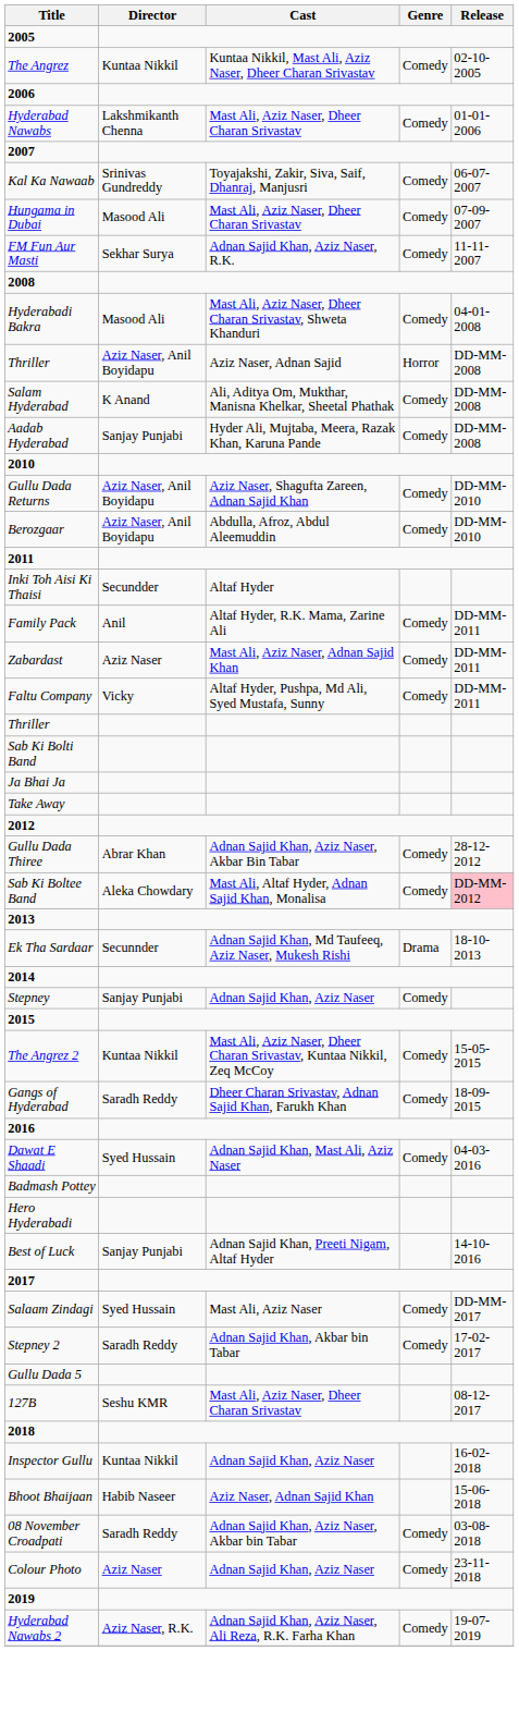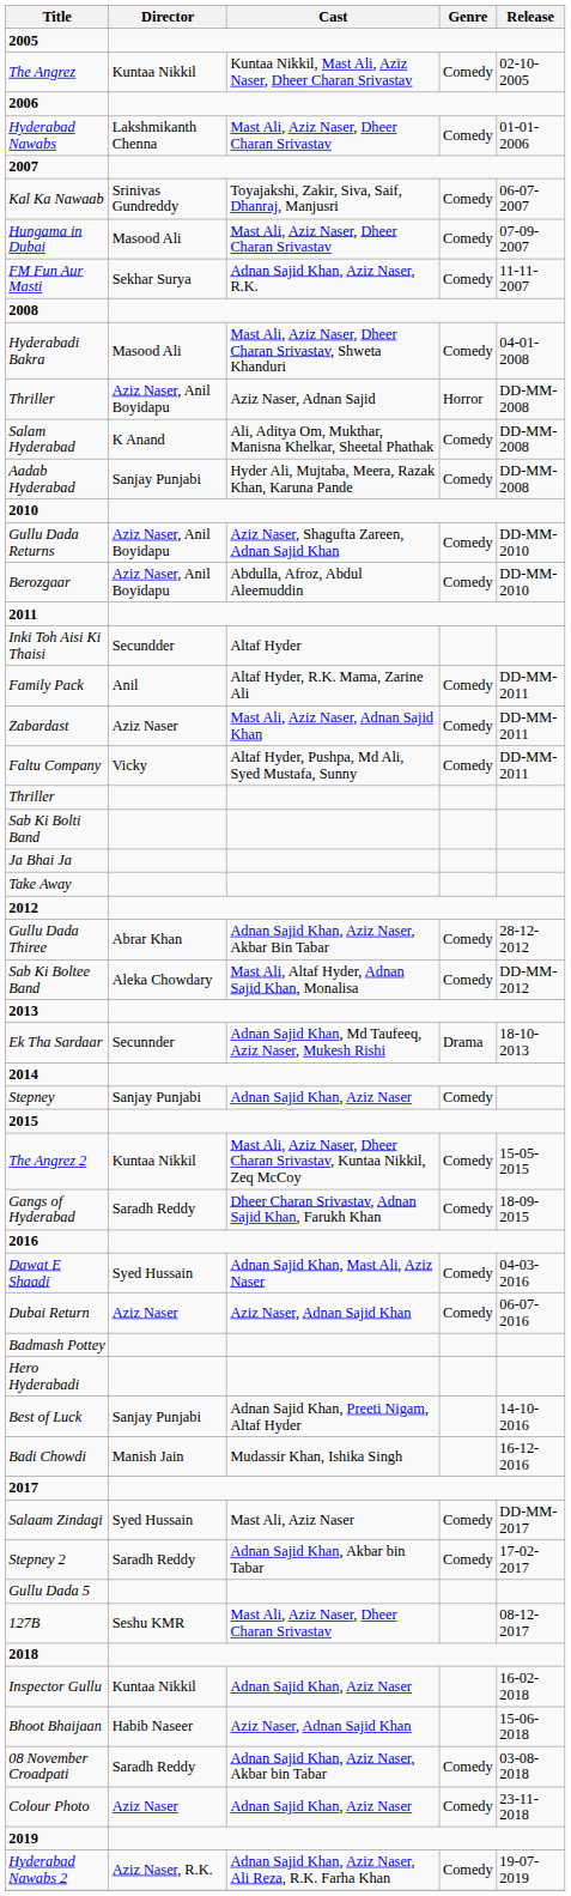Sab Ki Boltee Band | Release: pink background -> no background
+ row: Dubai Return | Aziz Naser | Aziz Naser, Adnan Sajid Khan | Comedy | 06-07-2016
+ row: Badi Chowdi | Manish Jain | Mudassir Khan, Ishika Singh | 16-12-2016
